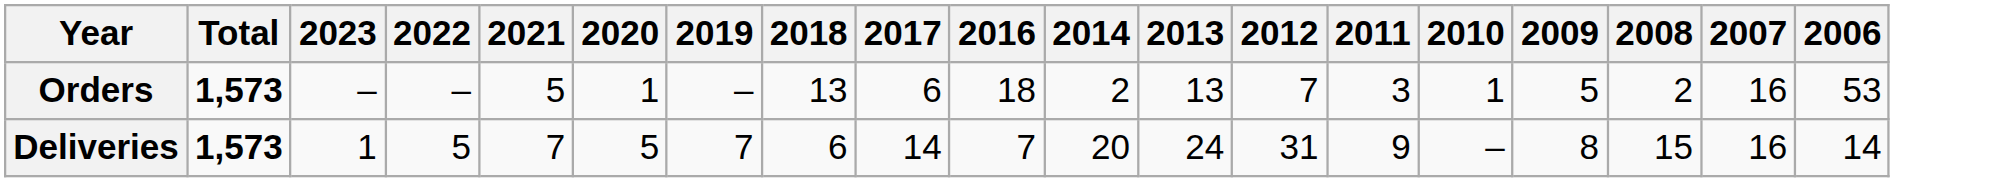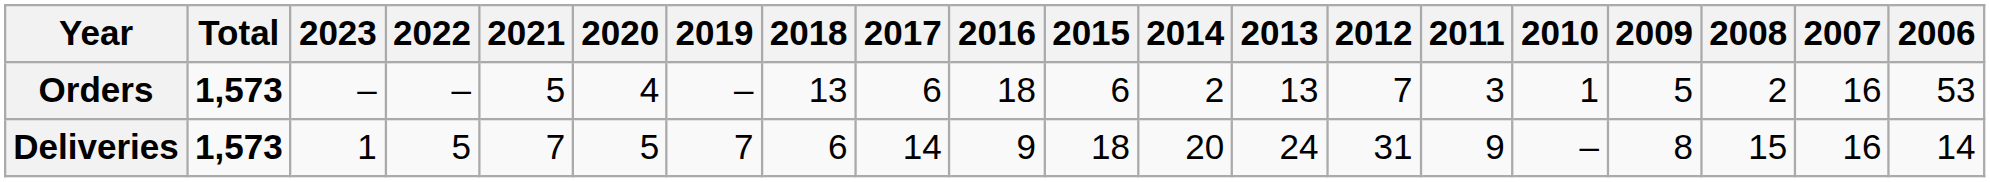+ column: 2015 | 6 | 18
Orders | 2020: 1 -> 4
Deliveries | 2016: 7 -> 9
